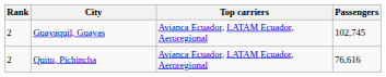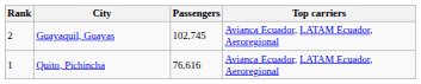columns swapped: Passengers <-> Top carriers
Quito, Pichincha | Rank: 2 -> 1
